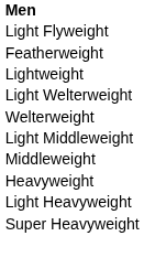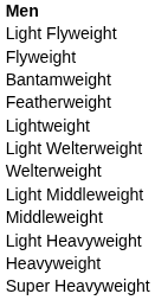+ row: Flyweight
+ row: Bantamweight
rows swapped: Light Heavyweight <-> Heavyweight
